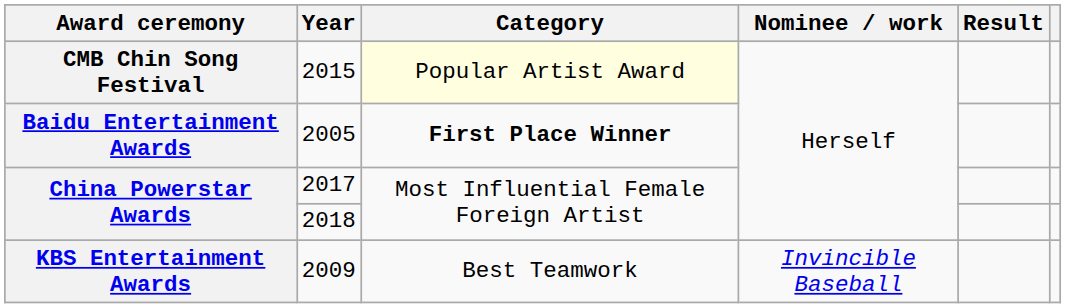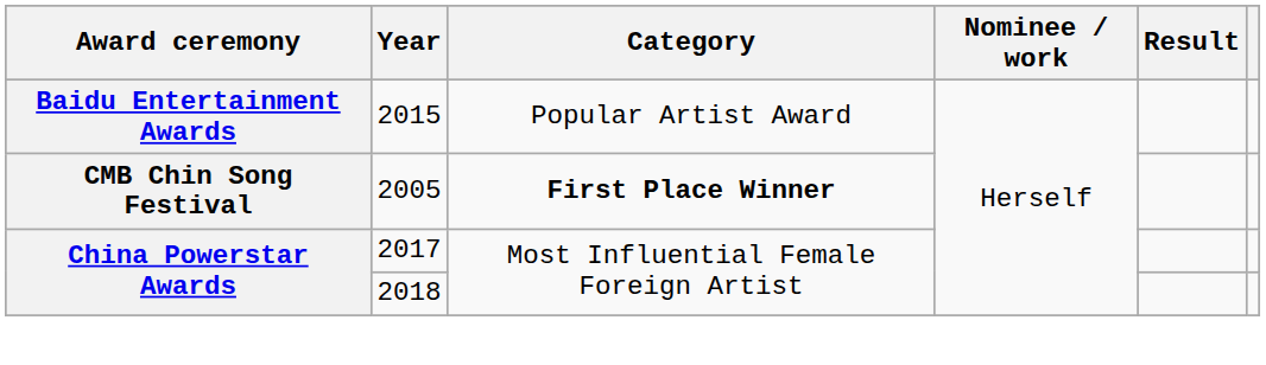2015 | Award ceremony: CMB Chin Song Festival -> Baidu Entertainment Awards
2015 | Category: lightyellow background -> no background
2005 | Award ceremony: Baidu Entertainment Awards -> CMB Chin Song Festival
- row: KBS Entertainment Awards | 2009 | Best Teamwork | Invincible Baseball
